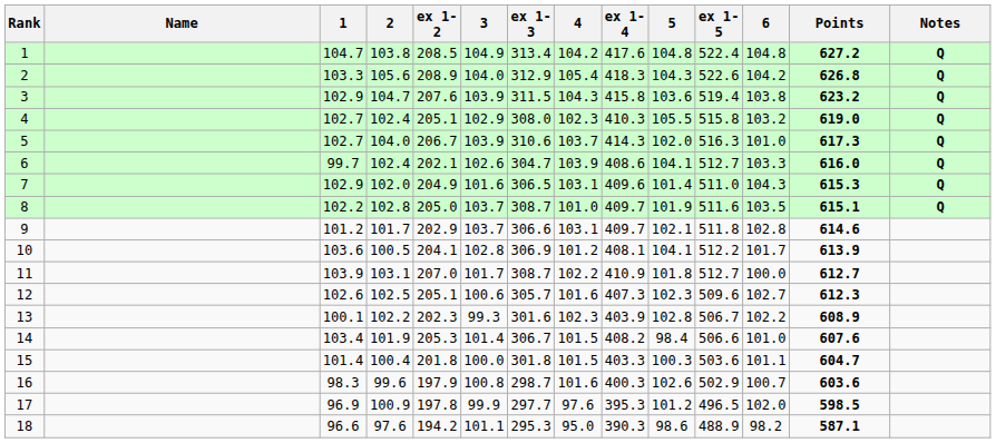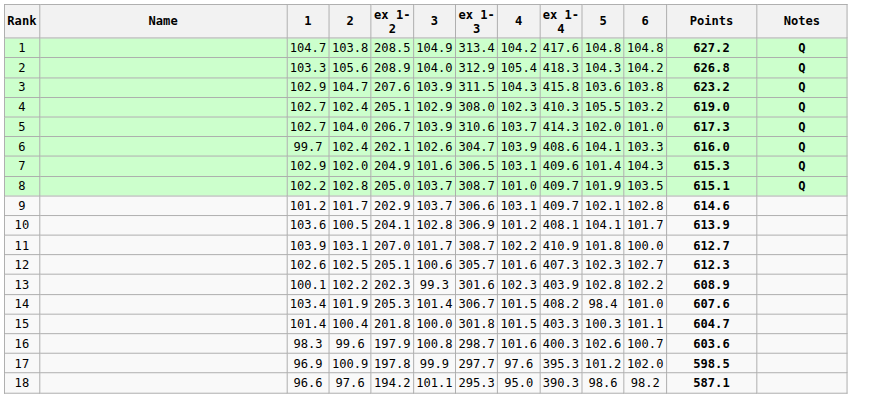- column: ex 1-5 | 522.4 | 522.6 | 519.4 | 515.8 | 516.3 | 512.7 | 511.0 | 511.6 | 511.8 | 512.2 | 512.7 | 509.6 | 506.7 | 506.6 | 503.6 | 502.9 | 496.5 | 488.9
